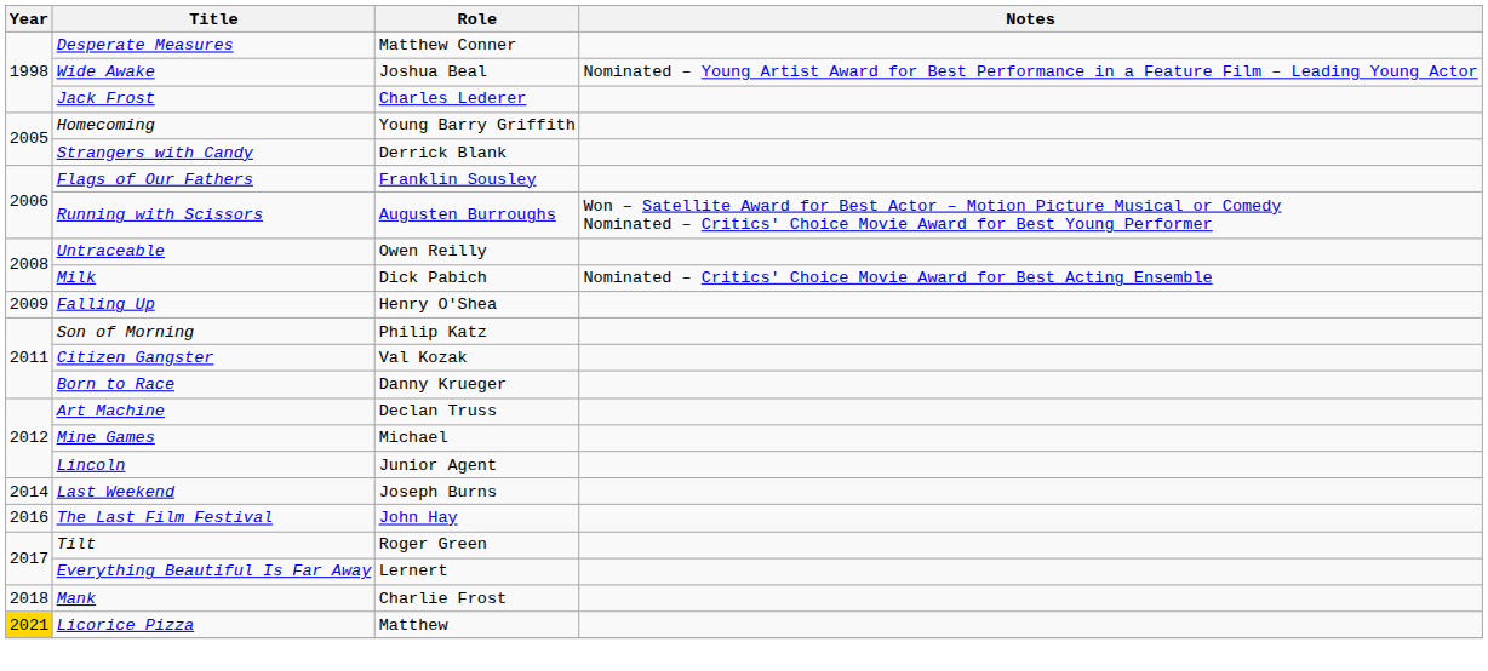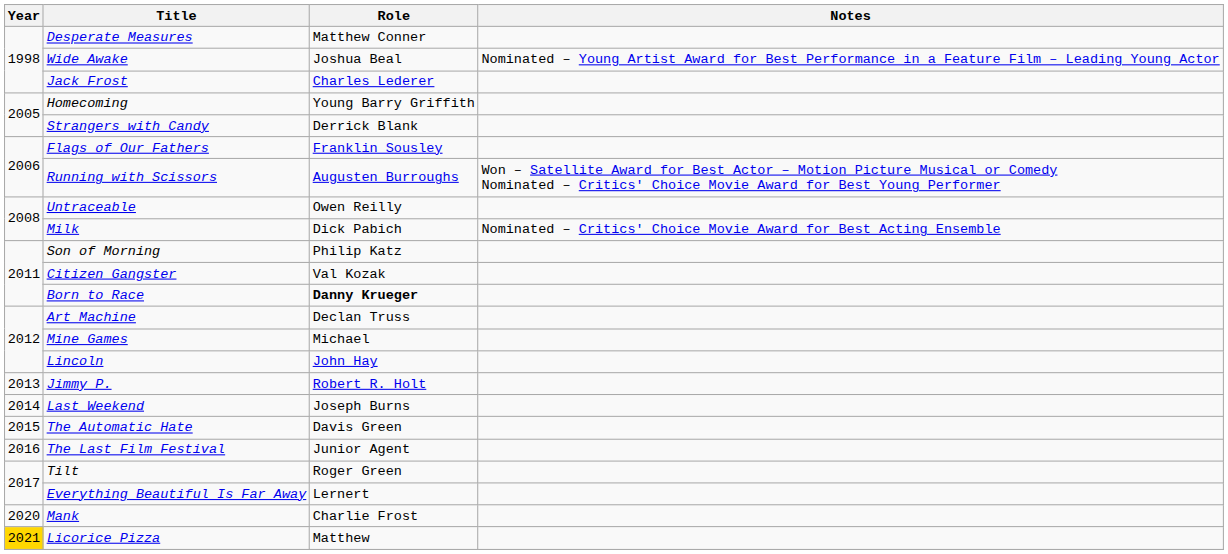- row: 2009 | Falling Up | Henry O'Shea
Born to Race | Role: normal -> bold
Lincoln | Role: Junior Agent -> John Hay
+ row: 2013 | Jimmy P. | Robert R. Holt
+ row: 2015 | The Automatic Hate | Davis Green
The Last Film Festival | Role: John Hay -> Junior Agent
Mank | Year: 2018 -> 2020
